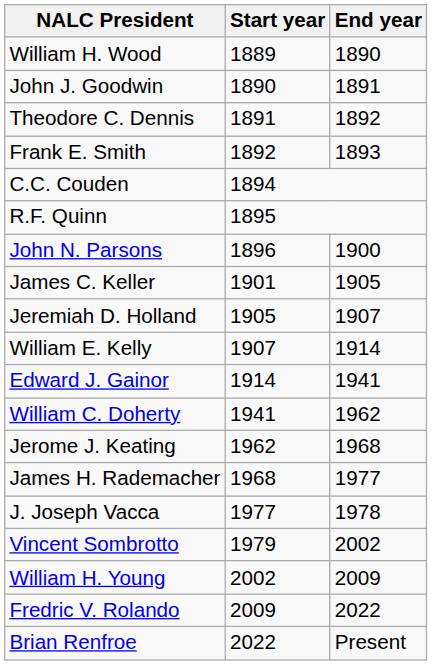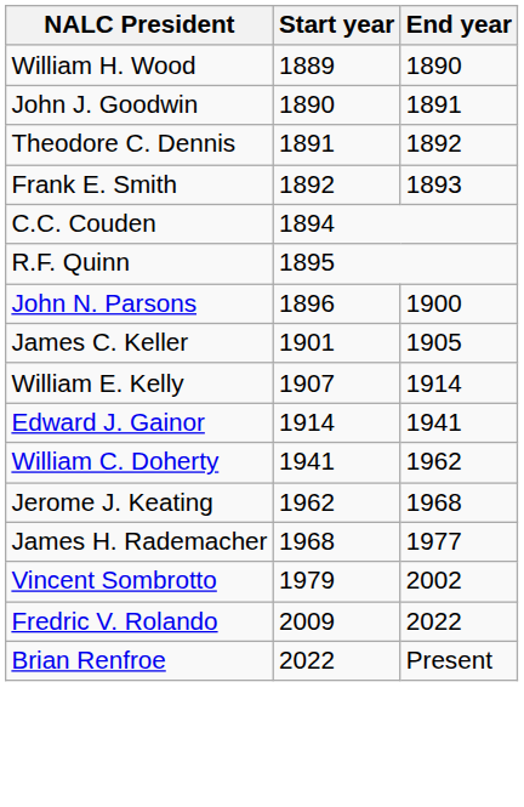- row: Jeremiah D. Holland | 1905 | 1907
- row: J. Joseph Vacca | 1977 | 1978
- row: William H. Young | 2002 | 2009
